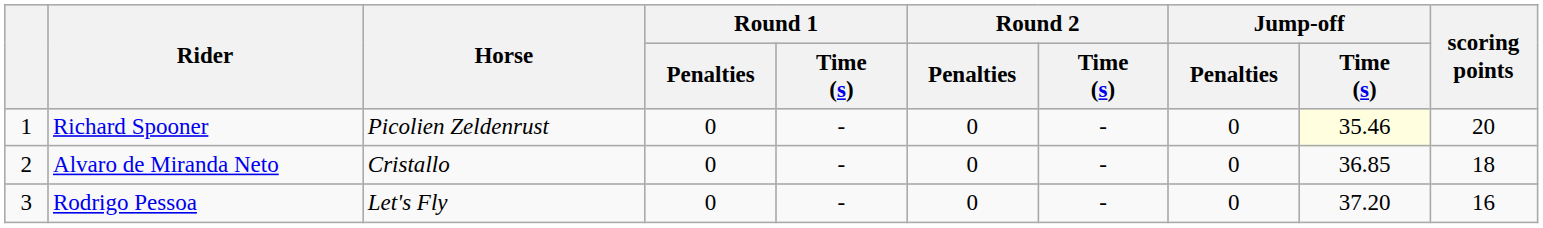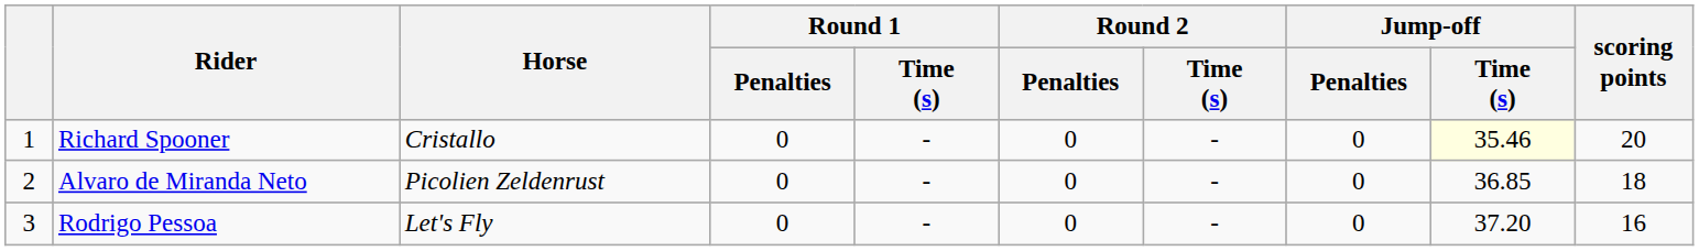Richard Spooner | Horse: Picolien Zeldenrust -> Cristallo
Alvaro de Miranda Neto | Horse: Cristallo -> Picolien Zeldenrust
